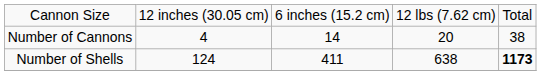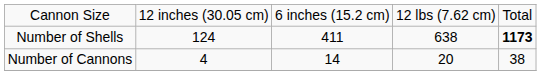rows swapped: Number of Cannons <-> Number of Shells
